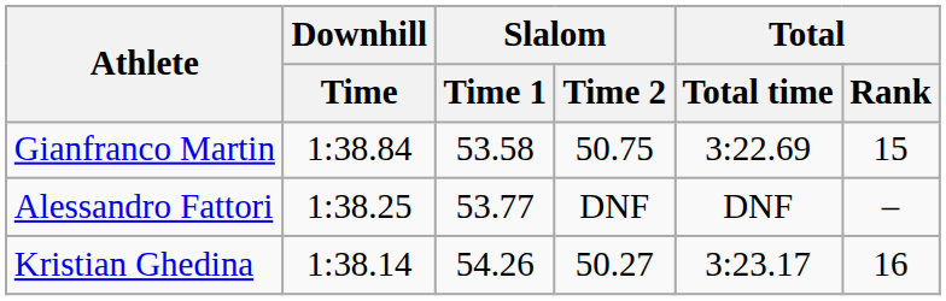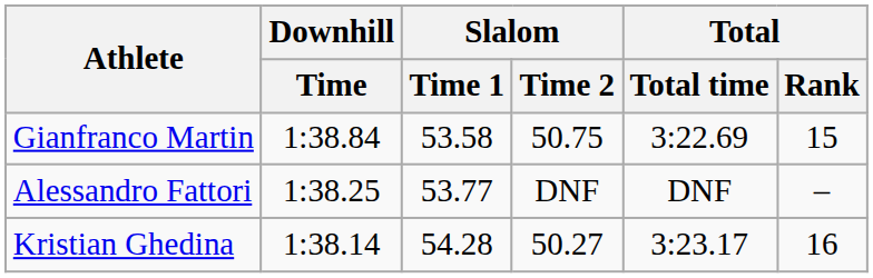Kristian Ghedina | Slalom / Time 1: 54.26 -> 54.28
